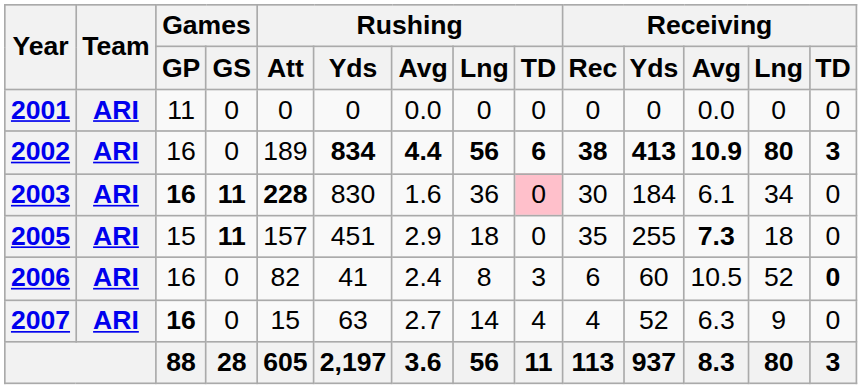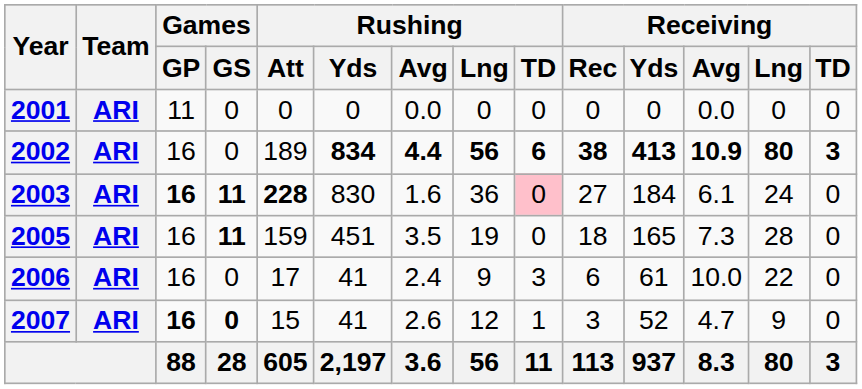2003 | Receiving / Rec: 30 -> 27
2003 | Receiving / Lng: 34 -> 24
2005 | Games / GP: 15 -> 16
2005 | Rushing / Att: 157 -> 159
2005 | Rushing / Avg: 2.9 -> 3.5
2005 | Rushing / Lng: 18 -> 19
2005 | Receiving / Rec: 35 -> 18
2005 | Receiving / Yds: 255 -> 165
2005 | Receiving / Avg: bold -> normal
2005 | Receiving / Lng: 18 -> 28
2006 | Rushing / Att: 82 -> 17
2006 | Rushing / Lng: 8 -> 9
2006 | Receiving / Yds: 60 -> 61
2006 | Receiving / Avg: 10.5 -> 10.0
2006 | Receiving / Lng: 52 -> 22
2006 | Receiving / TD: bold -> normal
2007 | Games / GS: normal -> bold
2007 | Rushing / Yds: 63 -> 41
2007 | Rushing / Avg: 2.7 -> 2.6
2007 | Rushing / Lng: 14 -> 12
2007 | Rushing / TD: 4 -> 1
2007 | Receiving / Rec: 4 -> 3
2007 | Receiving / Avg: 6.3 -> 4.7
